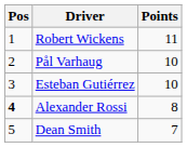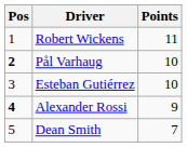Pål Varhaug | Pos: normal -> bold
Alexander Rossi | Points: 8 -> 9
